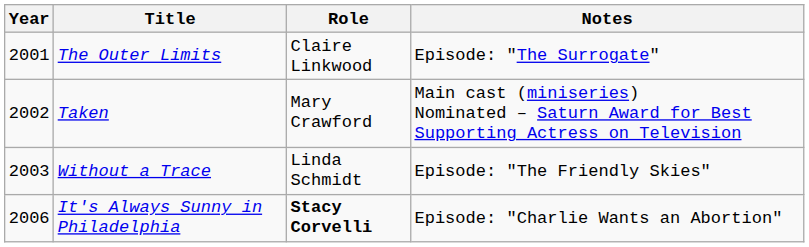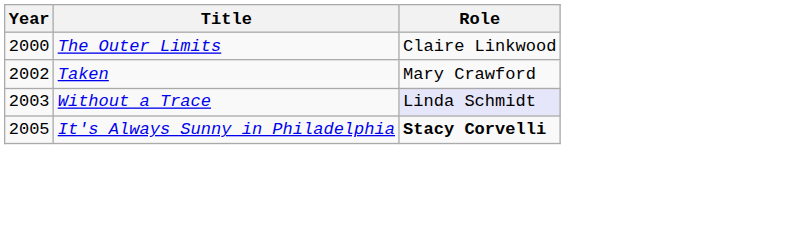- column: Notes | Episode: "The Surrogate" | Main cast (miniseries) Nominated – Saturn Award for Best Supporting Actress on Television | Episode: "The Friendly Skies" | Episode: "Charlie Wants an Abortion"
The Outer Limits | Year: 2001 -> 2000
Without a Trace | Role: no background -> lavender background
It's Always Sunny in Philadelphia | Year: 2006 -> 2005
